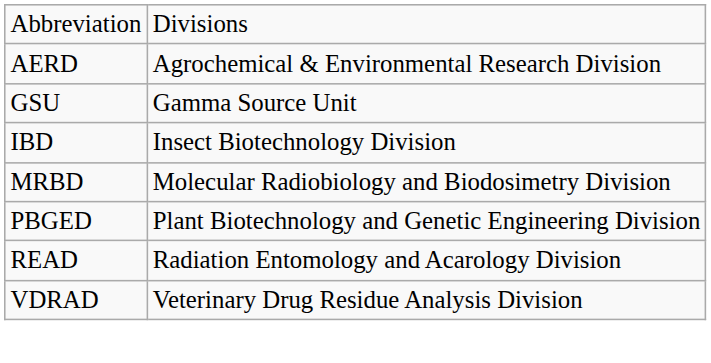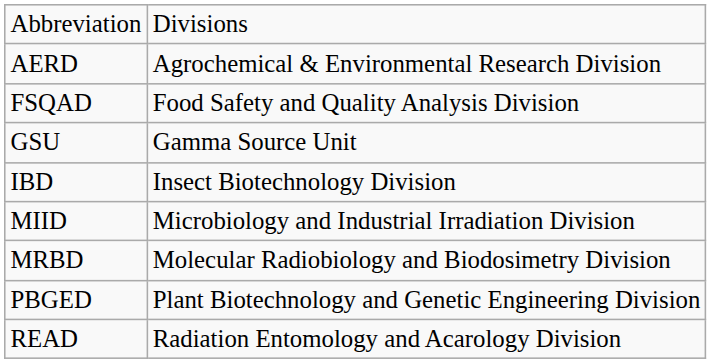+ row: FSQAD | Food Safety and Quality Analysis Division
+ row: MIID | Microbiology and Industrial Irradiation Division
- row: VDRAD | Veterinary Drug Residue Analysis Division
